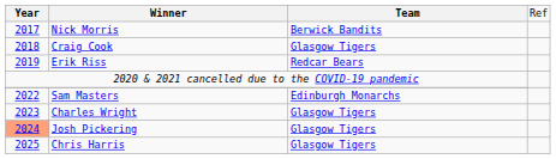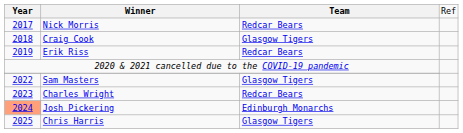Nick Morris | column 3: Berwick Bandits -> Redcar Bears
Sam Masters | column 3: Edinburgh Monarchs -> Glasgow Tigers
Charles Wright | column 3: Glasgow Tigers -> Redcar Bears
Josh Pickering | column 3: Glasgow Tigers -> Edinburgh Monarchs
